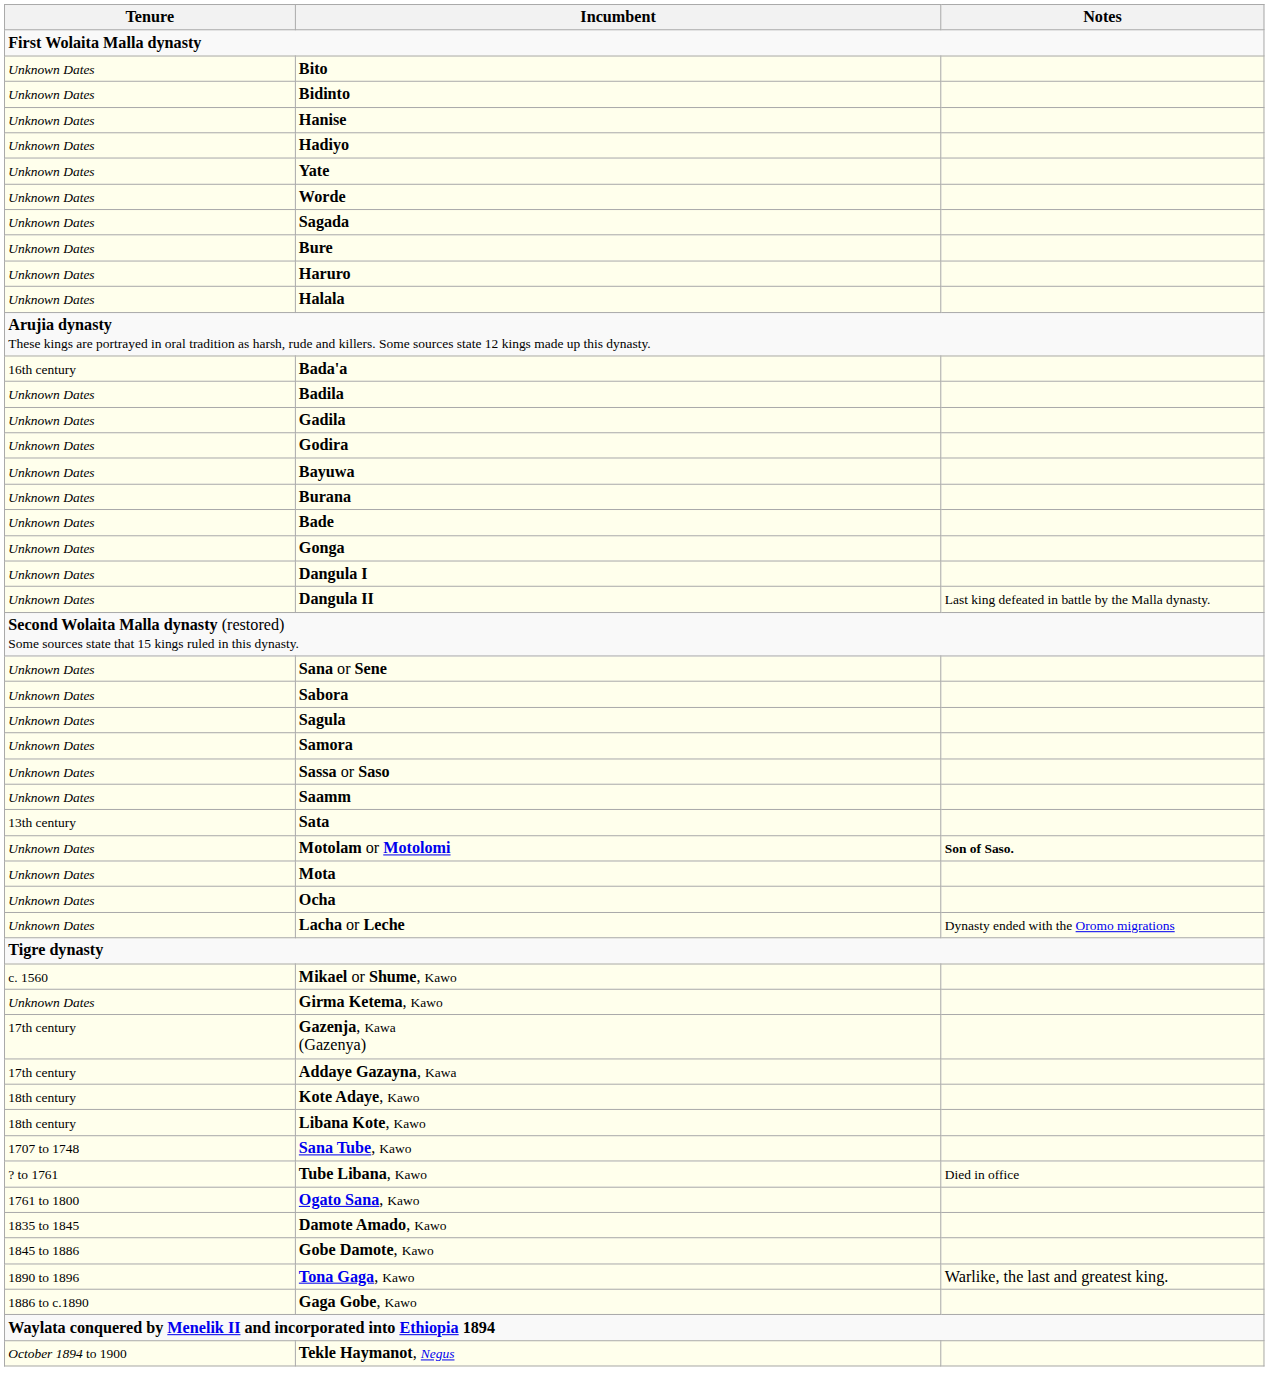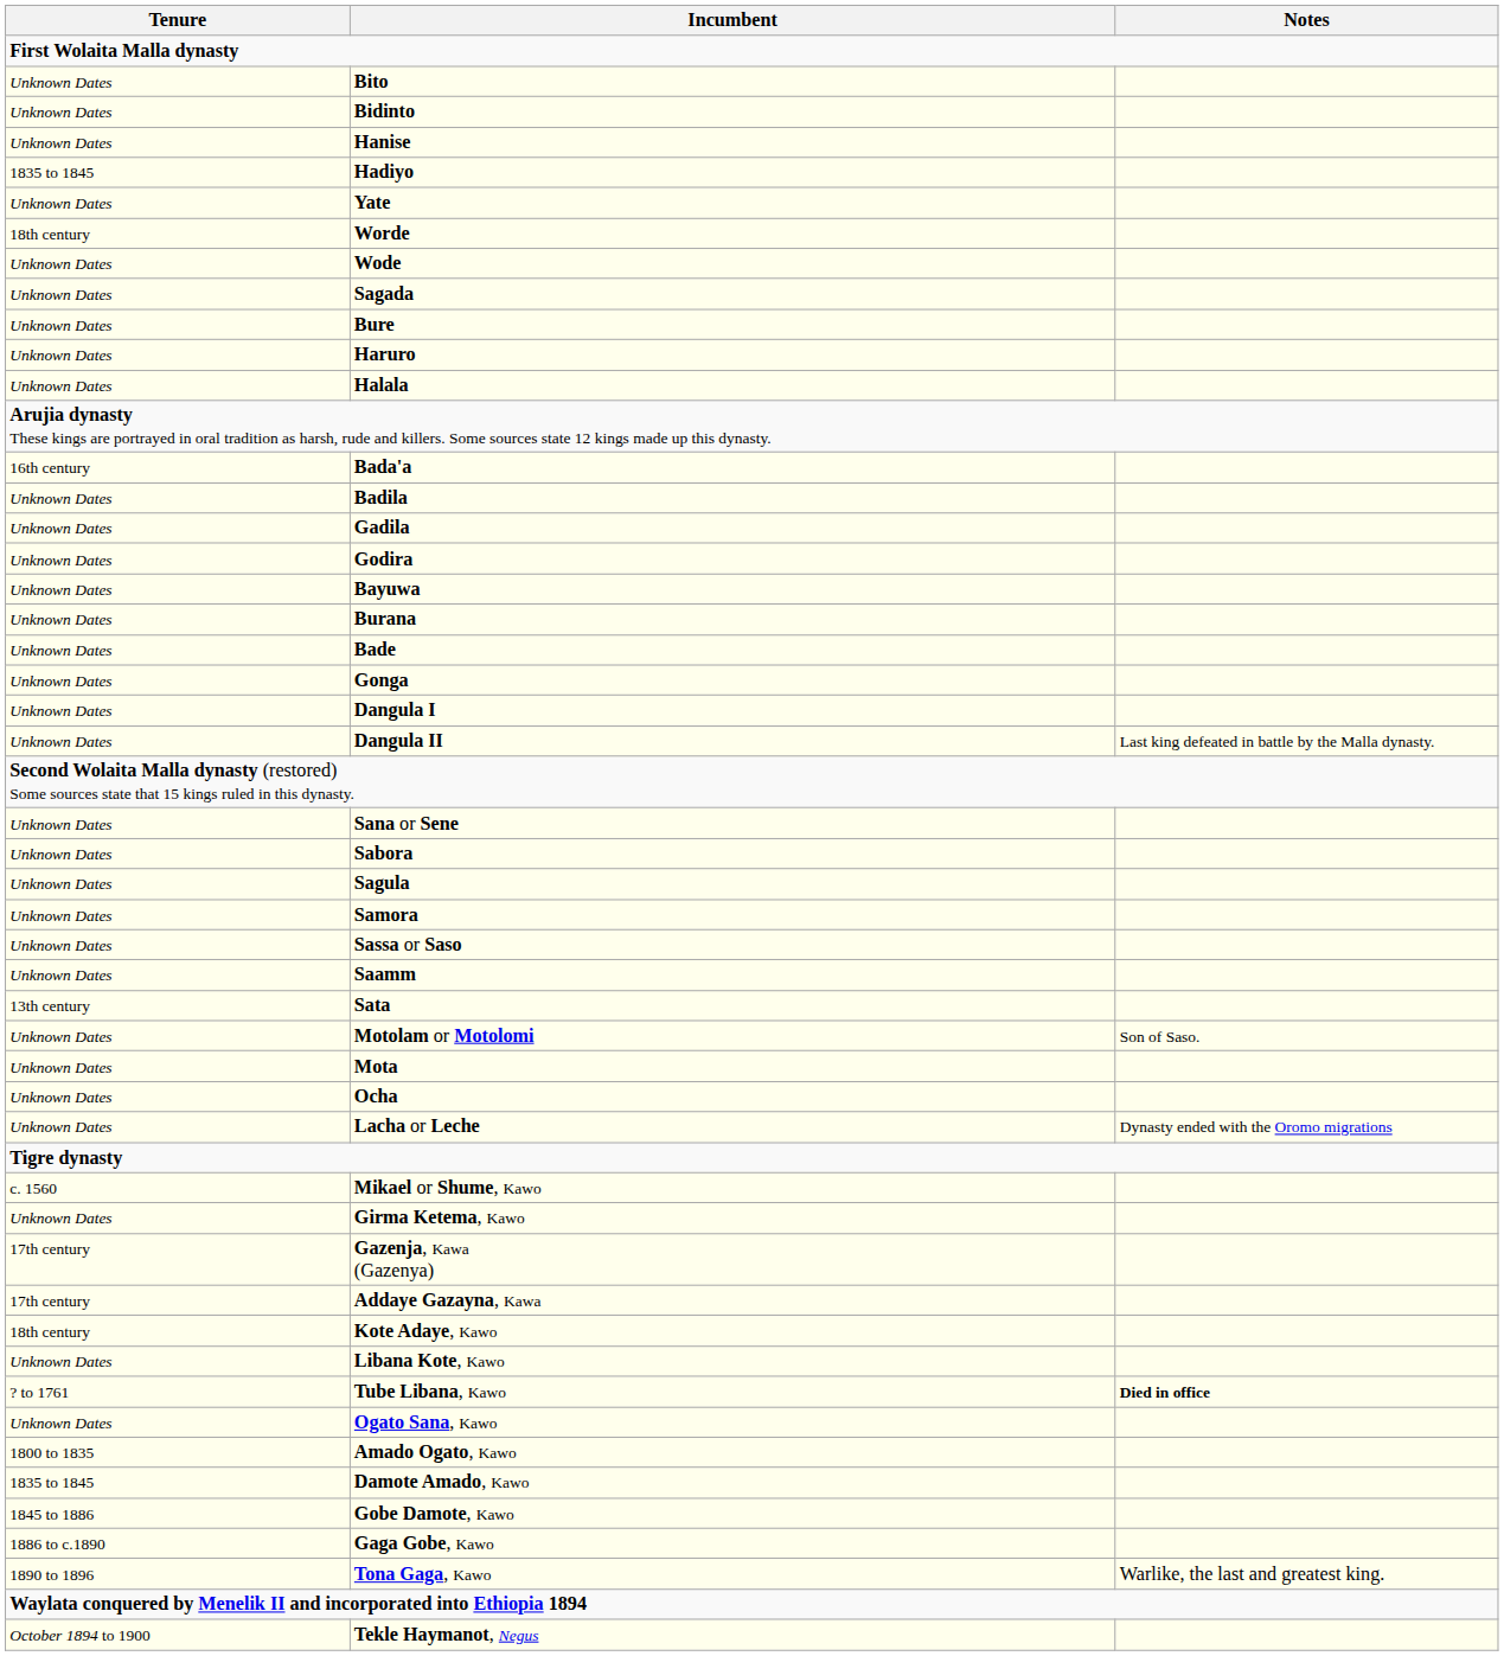Hadiyo | Tenure: Unknown Dates -> 1835 to 1845
Worde | Tenure: Unknown Dates -> 18th century
+ row: Unknown Dates | Wode
Motolam or Motolomi | Notes: bold -> normal
Libana Kote, Kawo | Tenure: 18th century -> Unknown Dates
- row: 1707 to 1748 | Sana Tube, Kawo
Tube Libana, Kawo | Notes: normal -> bold
Ogato Sana, Kawo | Tenure: 1761 to 1800 -> Unknown Dates
+ row: 1800 to 1835 | Amado Ogato, Kawo
rows swapped: Gaga Gobe, Kawo <-> Tona Gaga, Kawo
